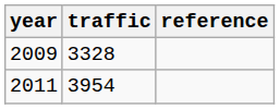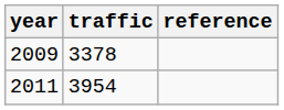2009 | traffic: 3328 -> 3378
